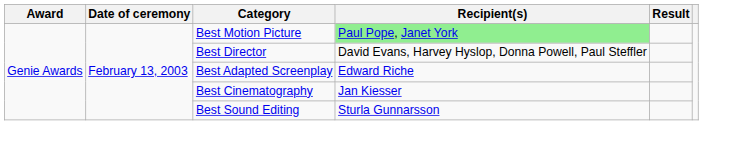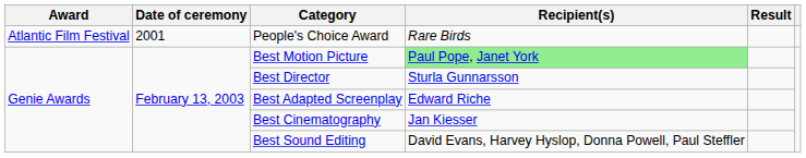+ row: Atlantic Film Festival | 2001 | People's Choice Award | Rare Birds
Best Director | Recipient(s): David Evans, Harvey Hyslop, Donna Powell, Paul Steffler -> Sturla Gunnarsson
Best Sound Editing | Recipient(s): Sturla Gunnarsson -> David Evans, Harvey Hyslop, Donna Powell, Paul Steffler
